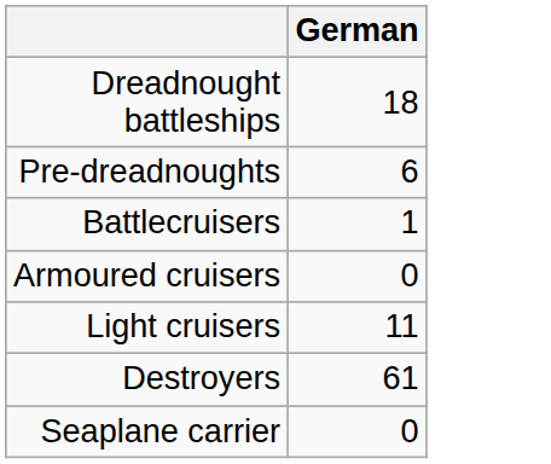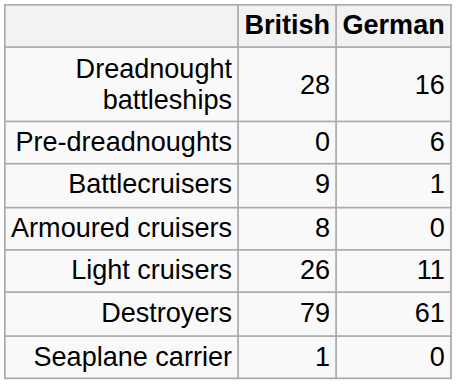+ column: British | 28 | 0 | 9 | 8 | 26 | 79 | 1
Dreadnought battleships | German: 18 -> 16
